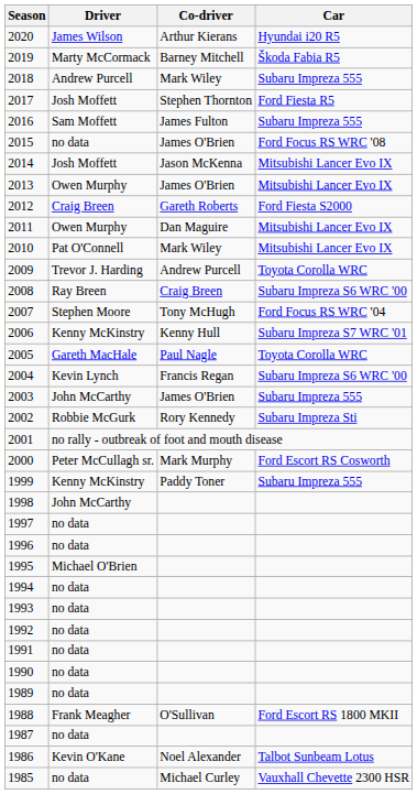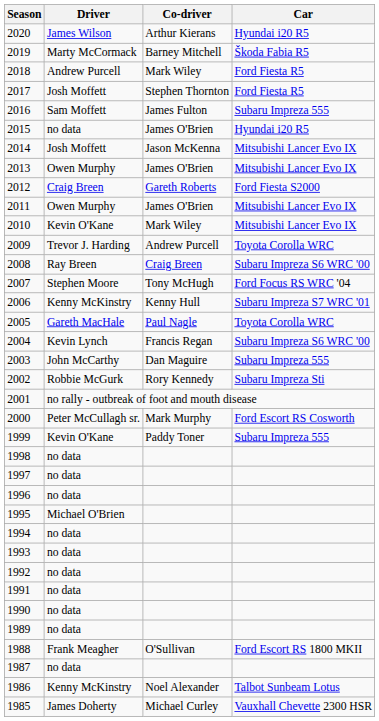2018 | Car: Subaru Impreza 555 -> Ford Fiesta R5
2015 | Car: Ford Focus RS WRC '08 -> Hyundai i20 R5
2011 | Co-driver: Dan Maguire -> James O'Brien
2010 | Driver: Pat O'Connell -> Kevin O'Kane
2003 | Co-driver: James O'Brien -> Dan Maguire
1999 | Driver: Kenny McKinstry -> Kevin O'Kane
1998 | Driver: John McCarthy -> no data
1986 | Driver: Kevin O'Kane -> Kenny McKinstry
1985 | Driver: no data -> James Doherty
